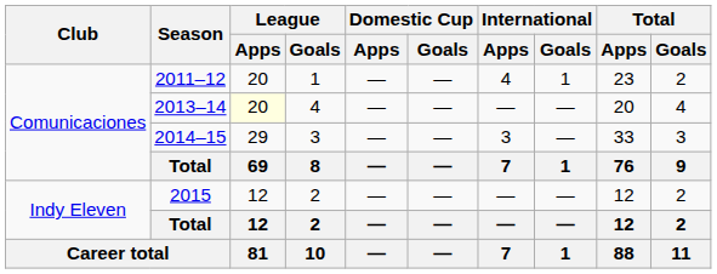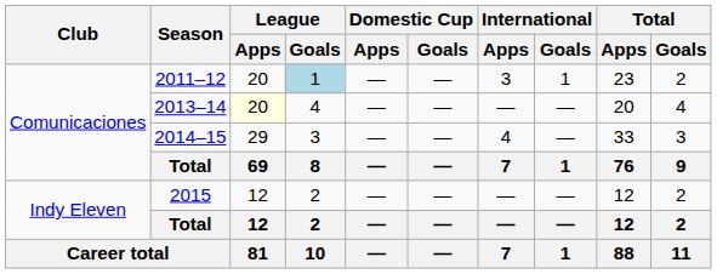2011–12 | League / Goals: no background -> lightblue background
2011–12 | International / Apps: 4 -> 3
2014–15 | International / Apps: 3 -> 4
